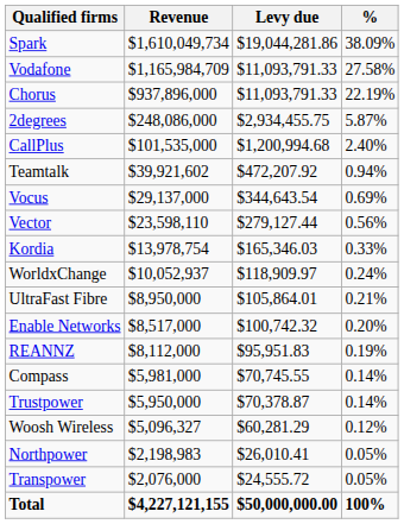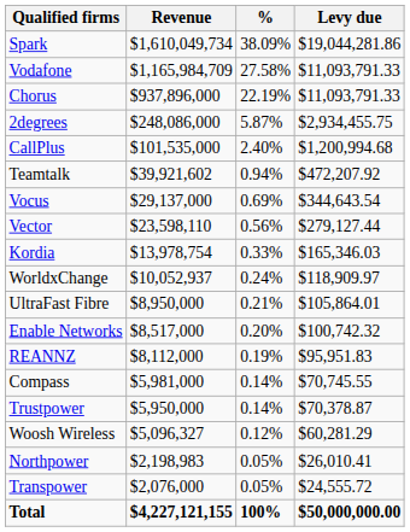columns swapped: % <-> Levy due
